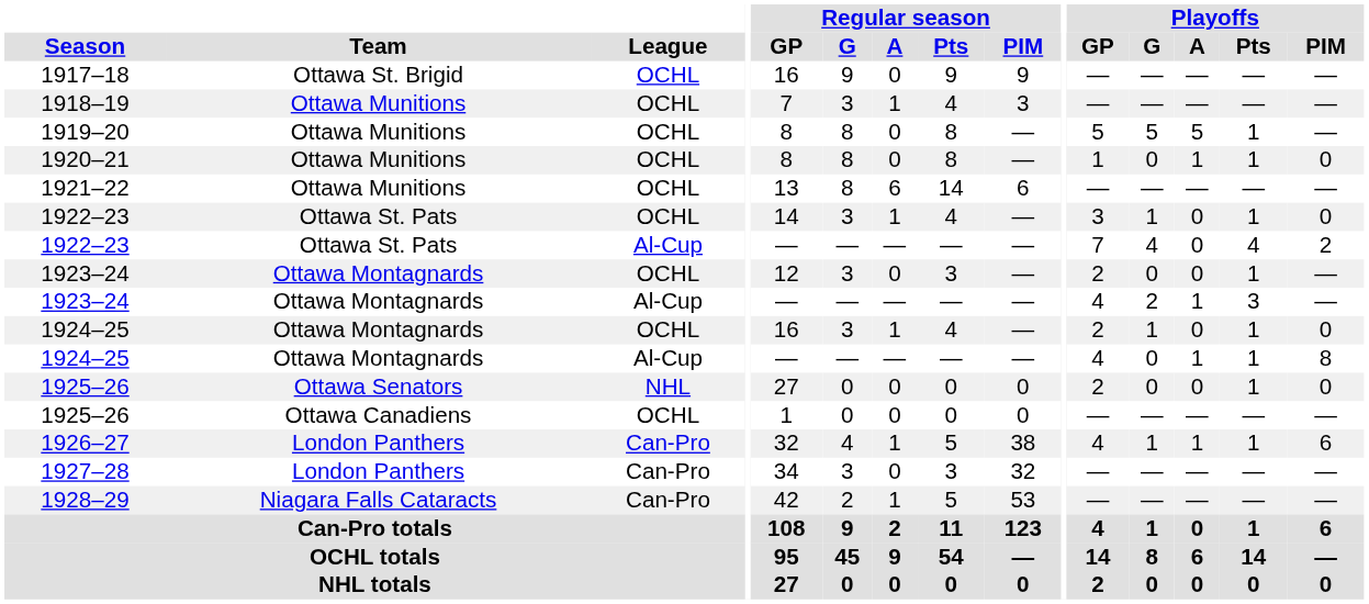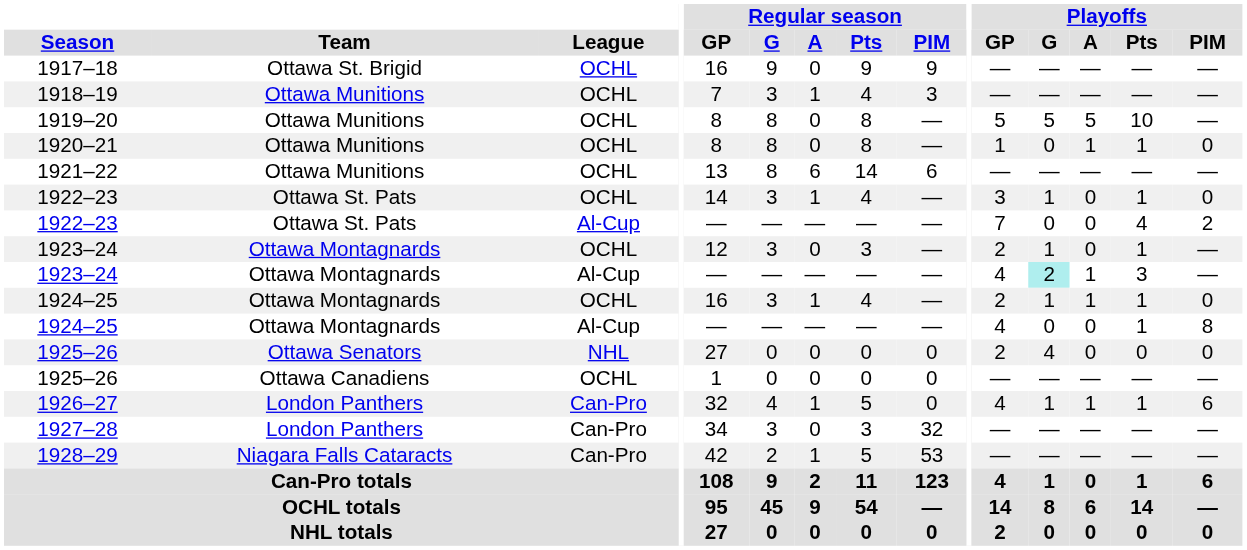1919–20 | Playoffs / Pts: 1 -> 10
1922–23 / Al-Cup | Playoffs / G: 4 -> 0
1923–24 / OCHL | Playoffs / G: 0 -> 1
1923–24 / Al-Cup | Playoffs / G: no background -> paleturquoise background
1924–25 / OCHL | Playoffs / A: 0 -> 1
1924–25 / Al-Cup | Playoffs / A: 1 -> 0
1925–26 / NHL | Playoffs / G: 0 -> 4
1925–26 / NHL | Playoffs / Pts: 1 -> 0
1926–27 | Regular season / PIM: 38 -> 0
